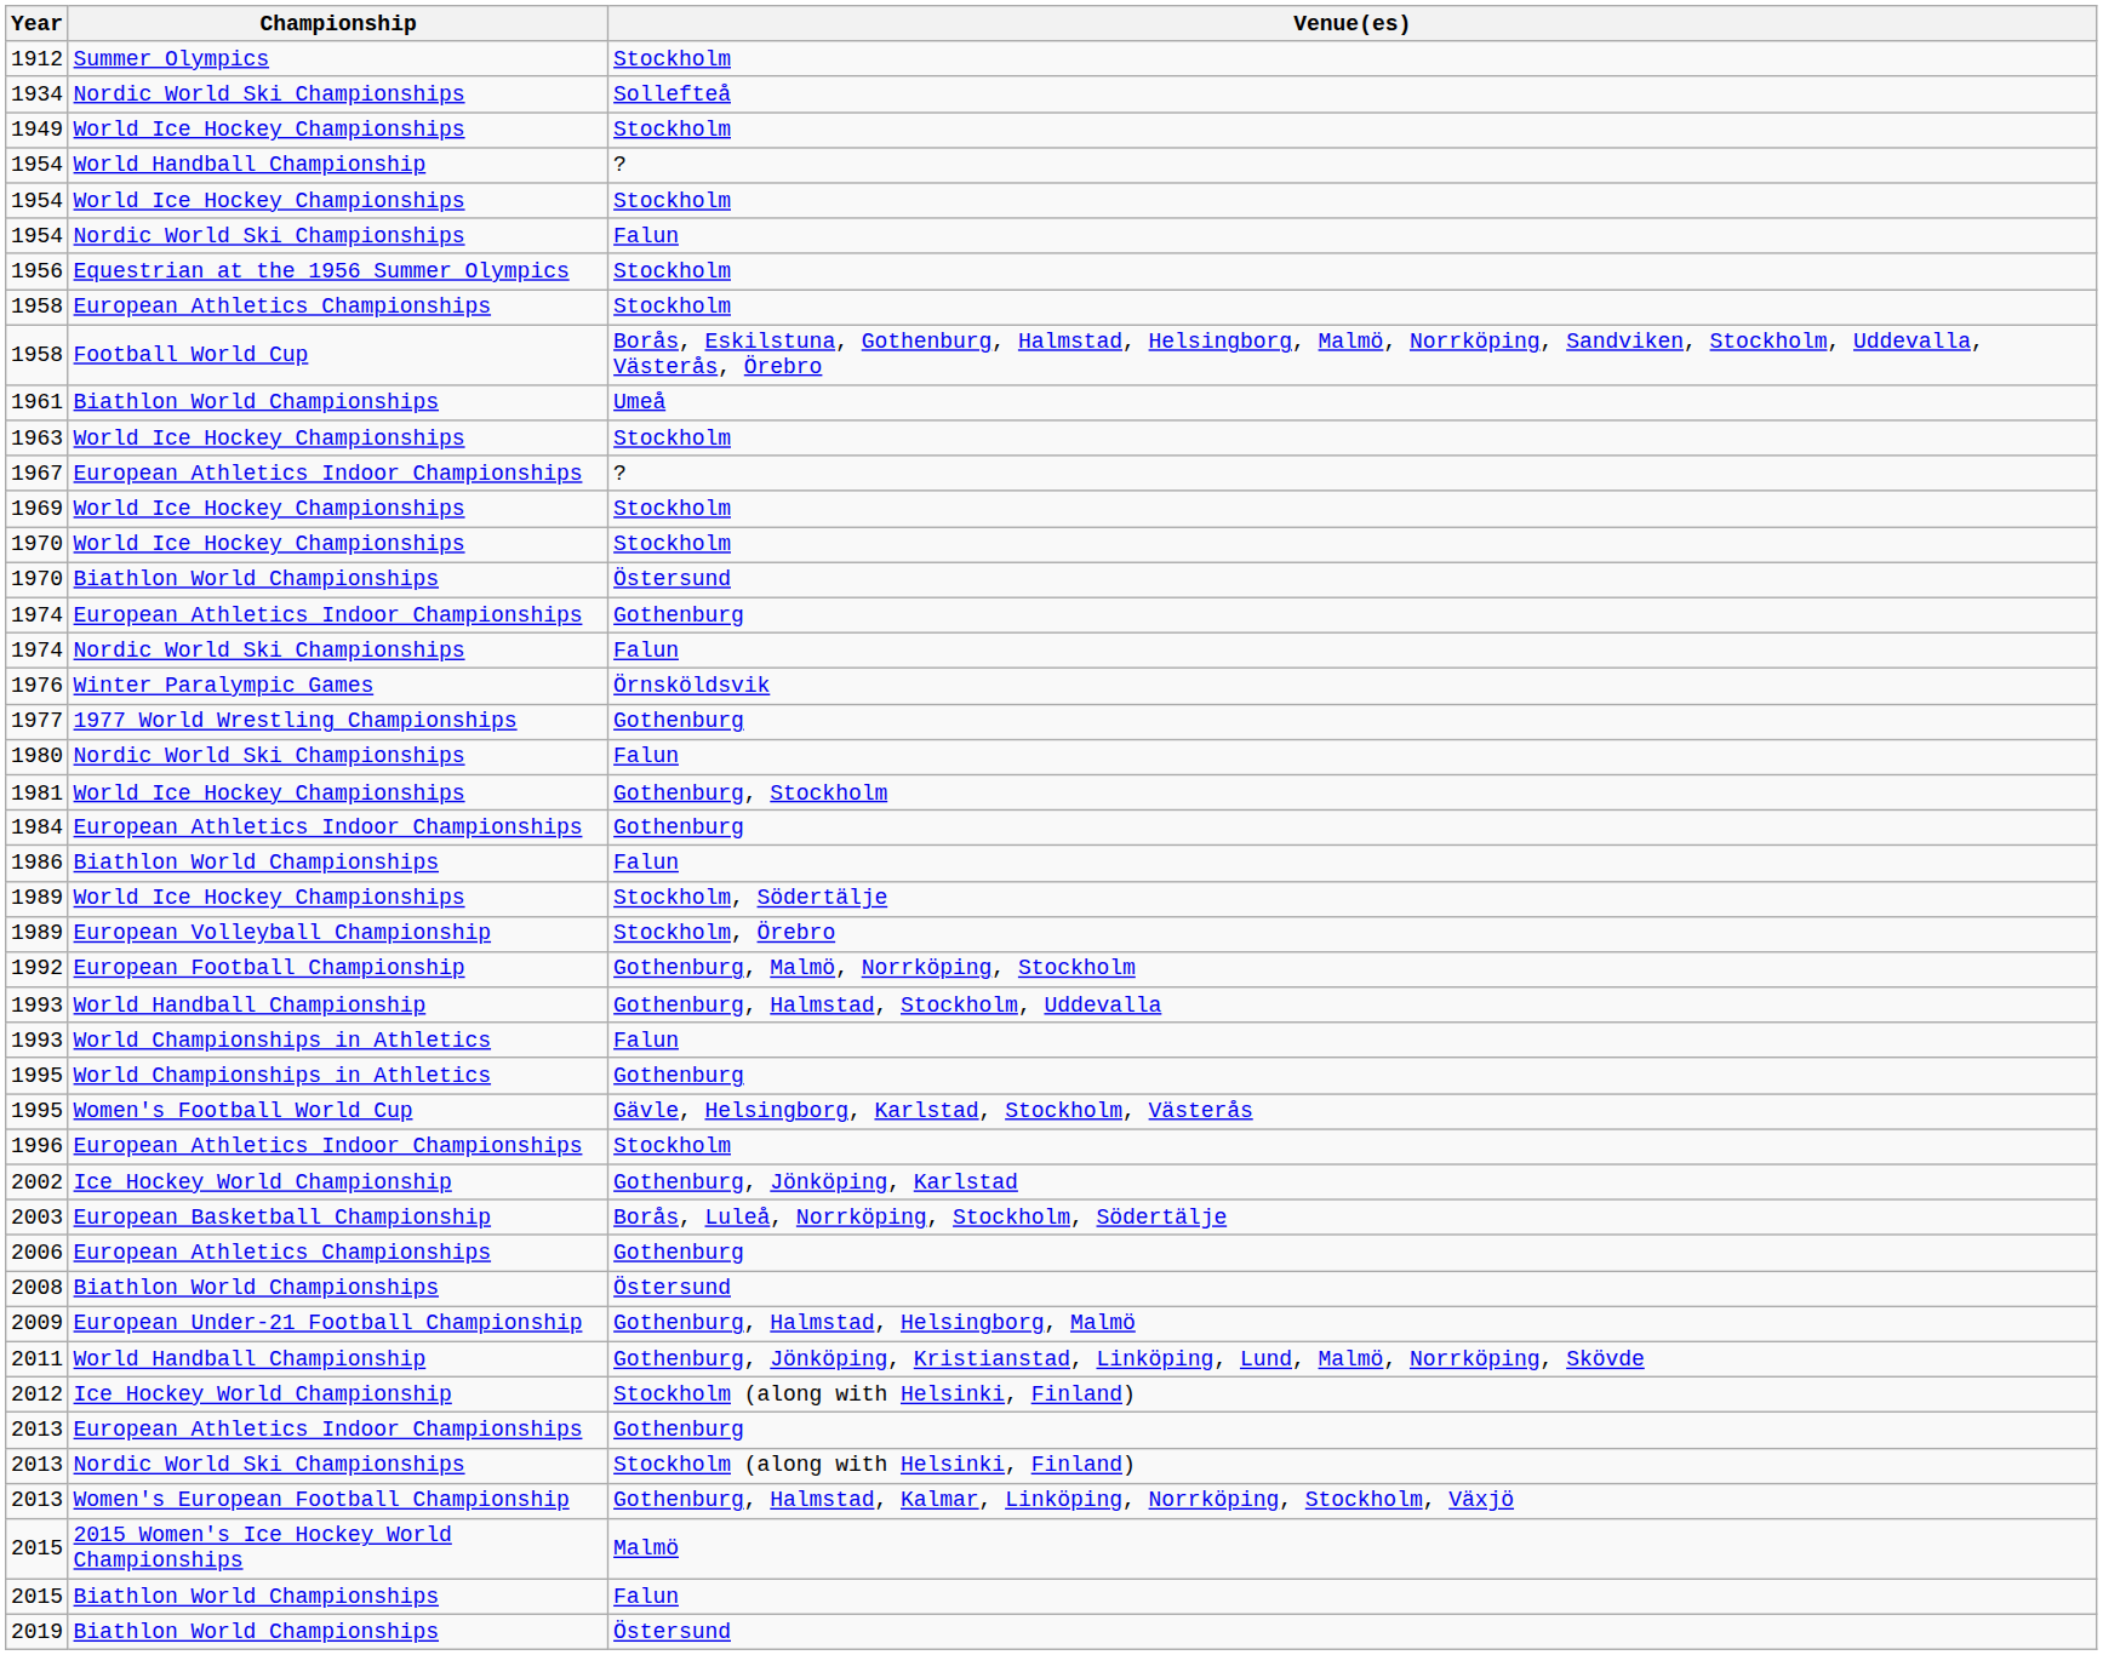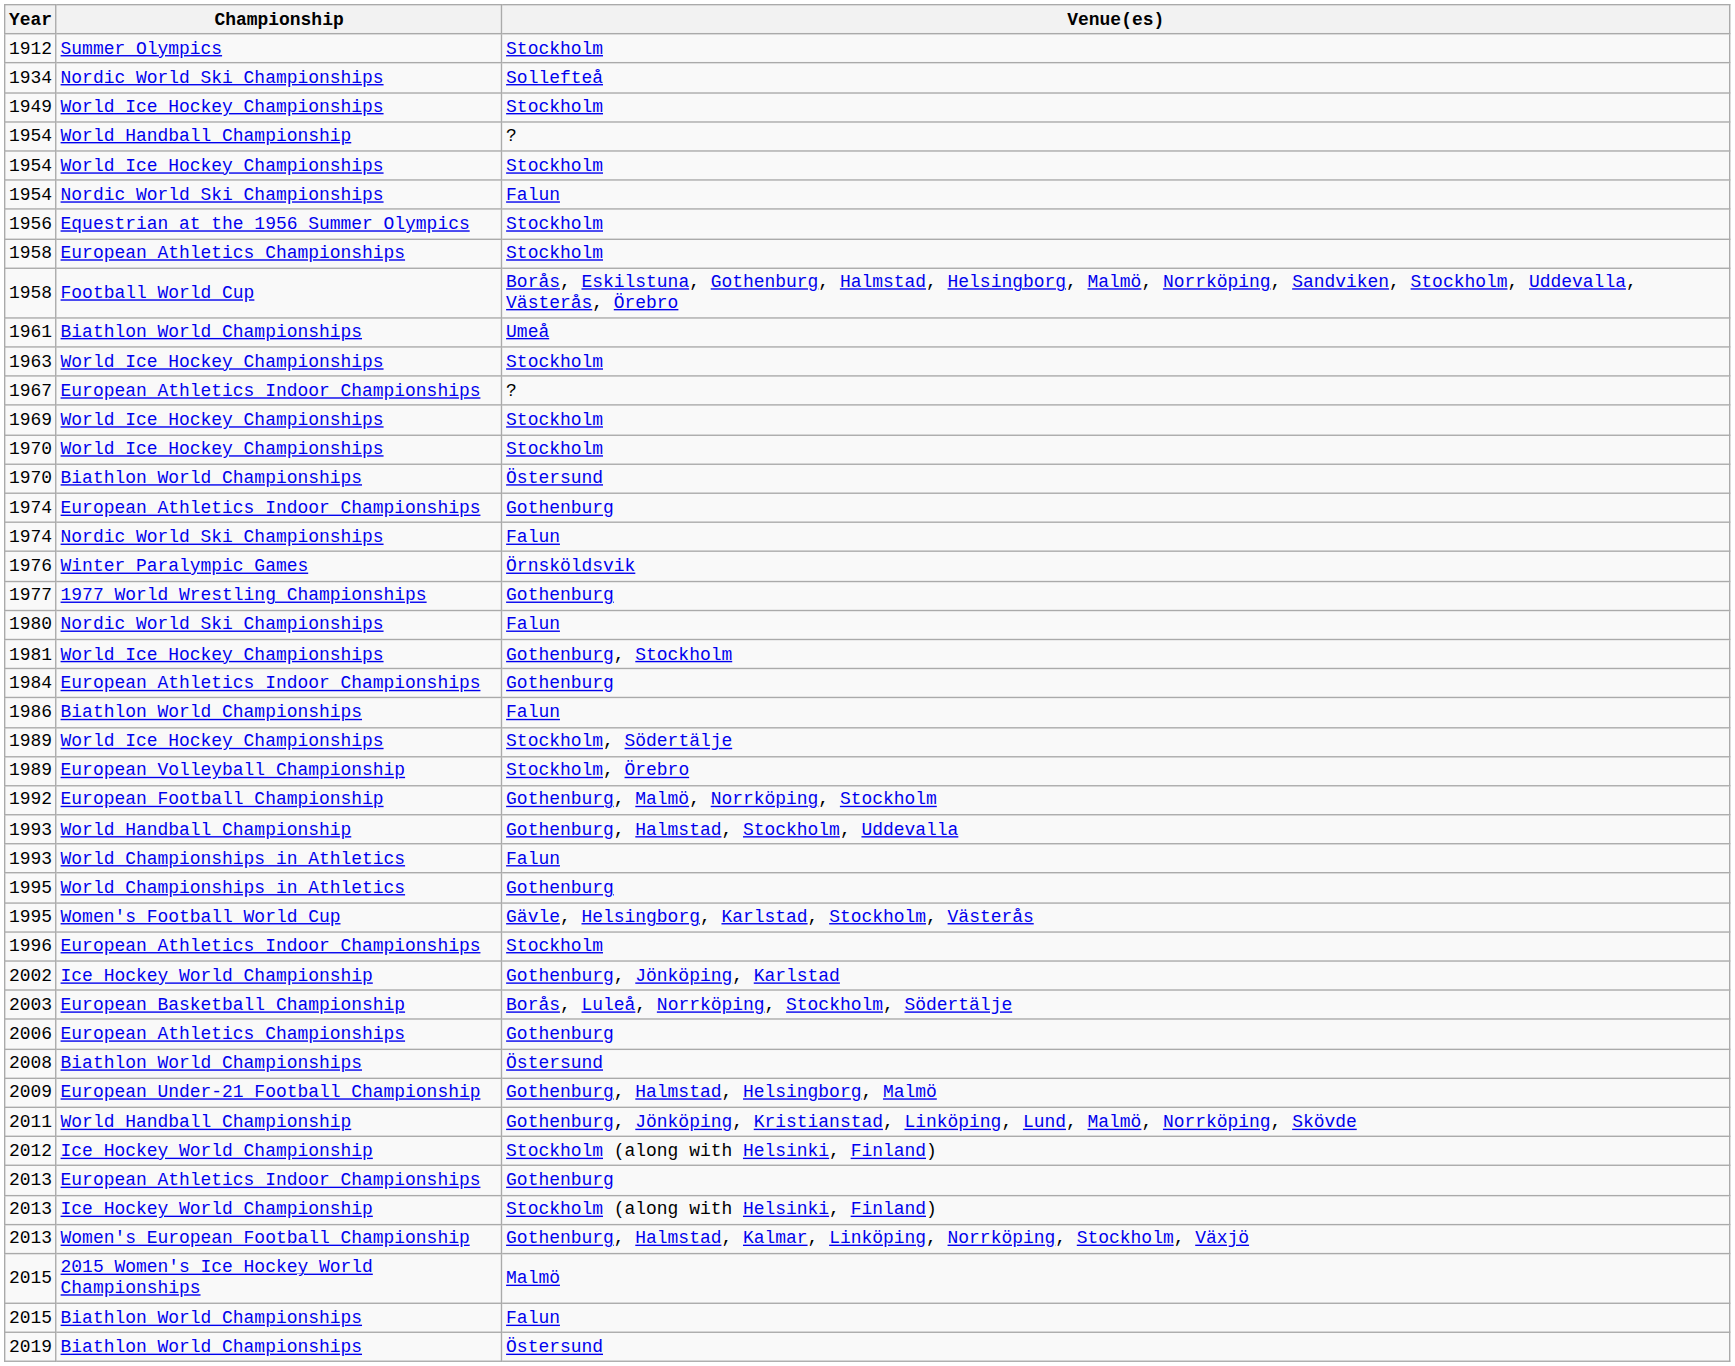2013 / Stockholm (along with Helsinki, Finland) | Championship: Nordic World Ski Championships -> Ice Hockey World Championship
